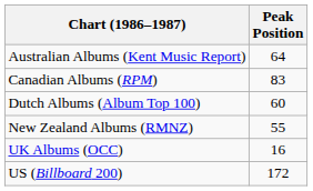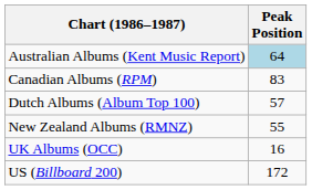Australian Albums (Kent Music Report) | Peak Position: no background -> lightblue background
Dutch Albums (Album Top 100) | Peak Position: 60 -> 57
